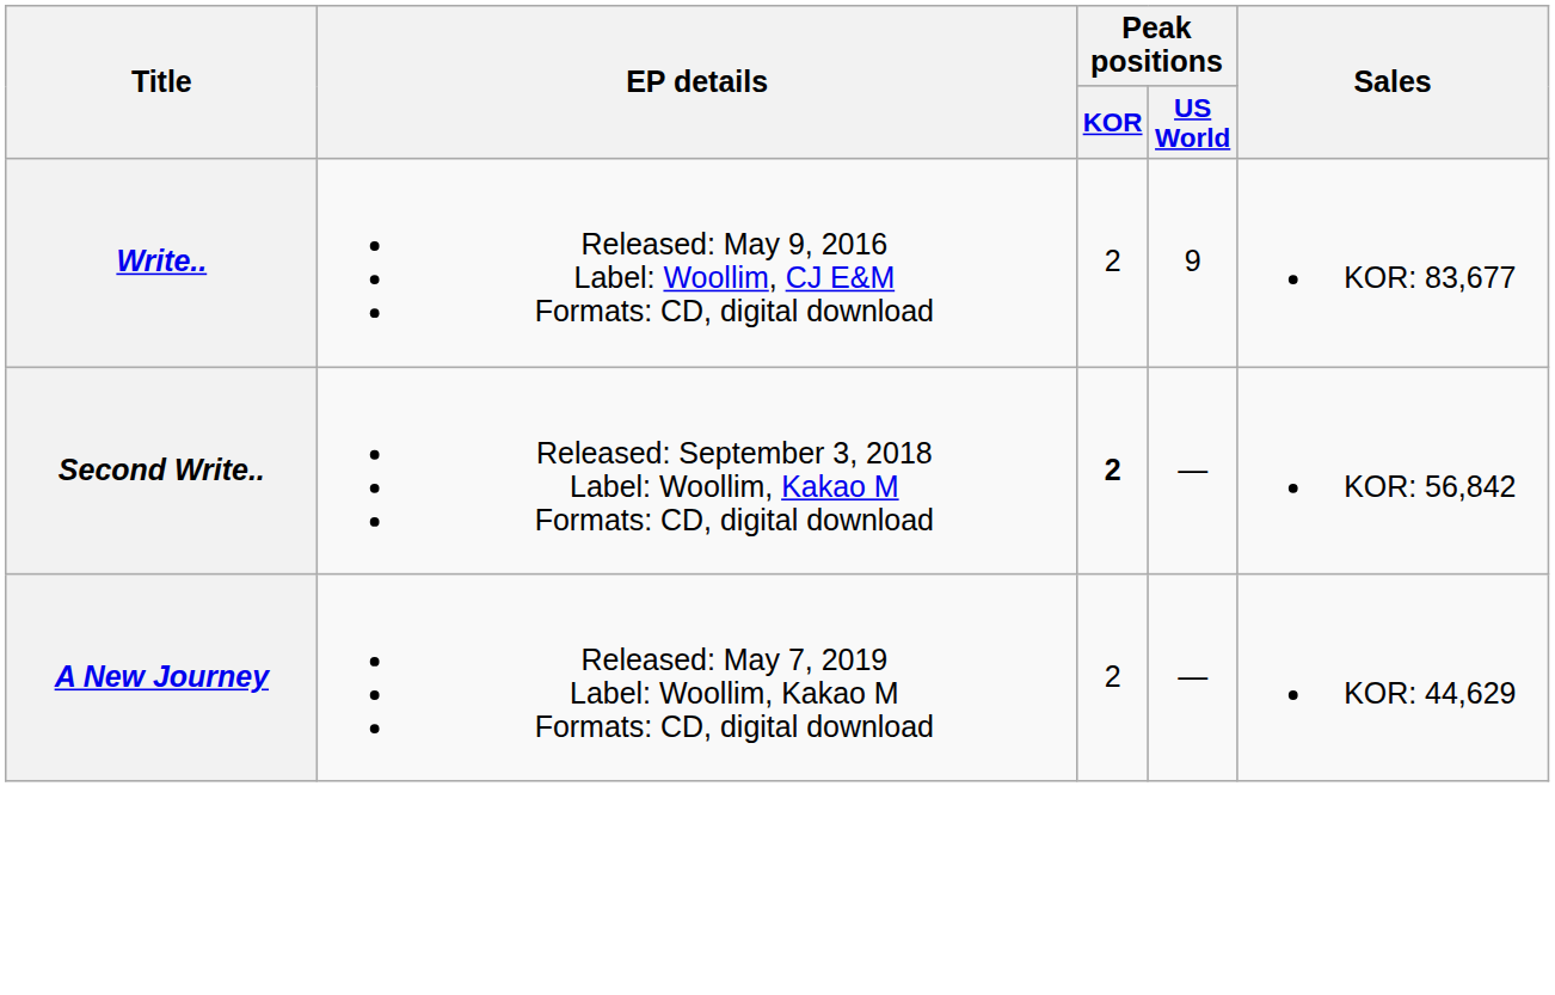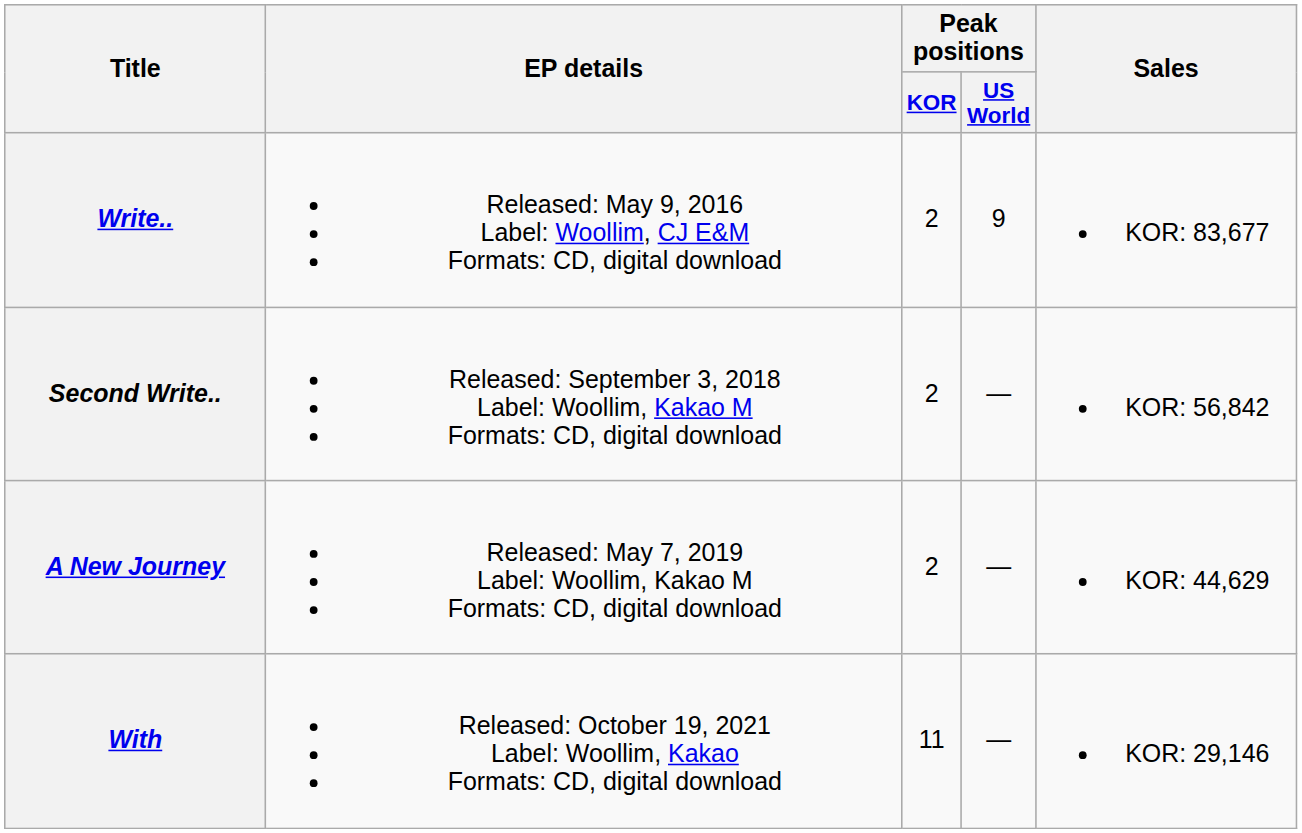Second Write.. | Peak positions / KOR: bold -> normal
+ row: With | Released: October 19, 2021 Label: Woollim, Kakao Formats: CD, digital download | 11 | — | KOR: 29,146
